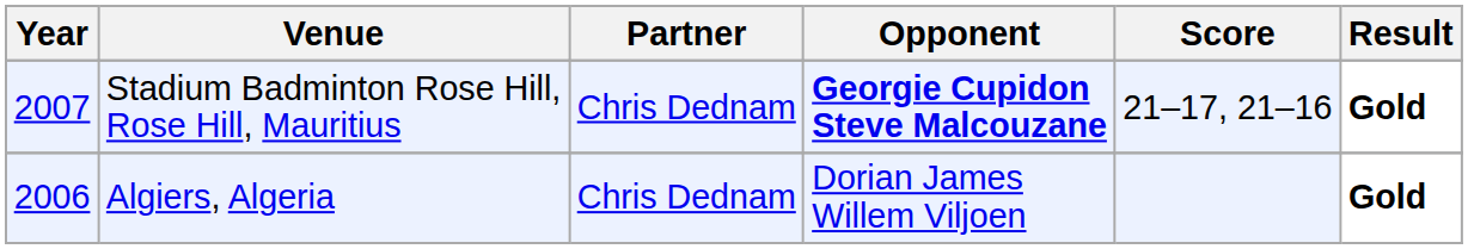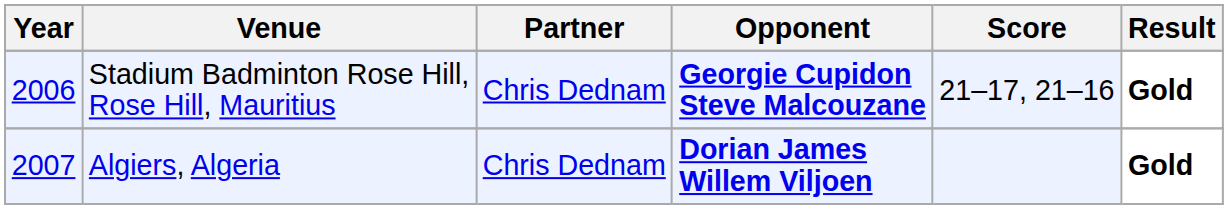Stadium Badminton Rose Hill, Rose Hill, Mauritius | Year: 2007 -> 2006
Algiers, Algeria | Year: 2006 -> 2007
Algiers, Algeria | Opponent: normal -> bold
